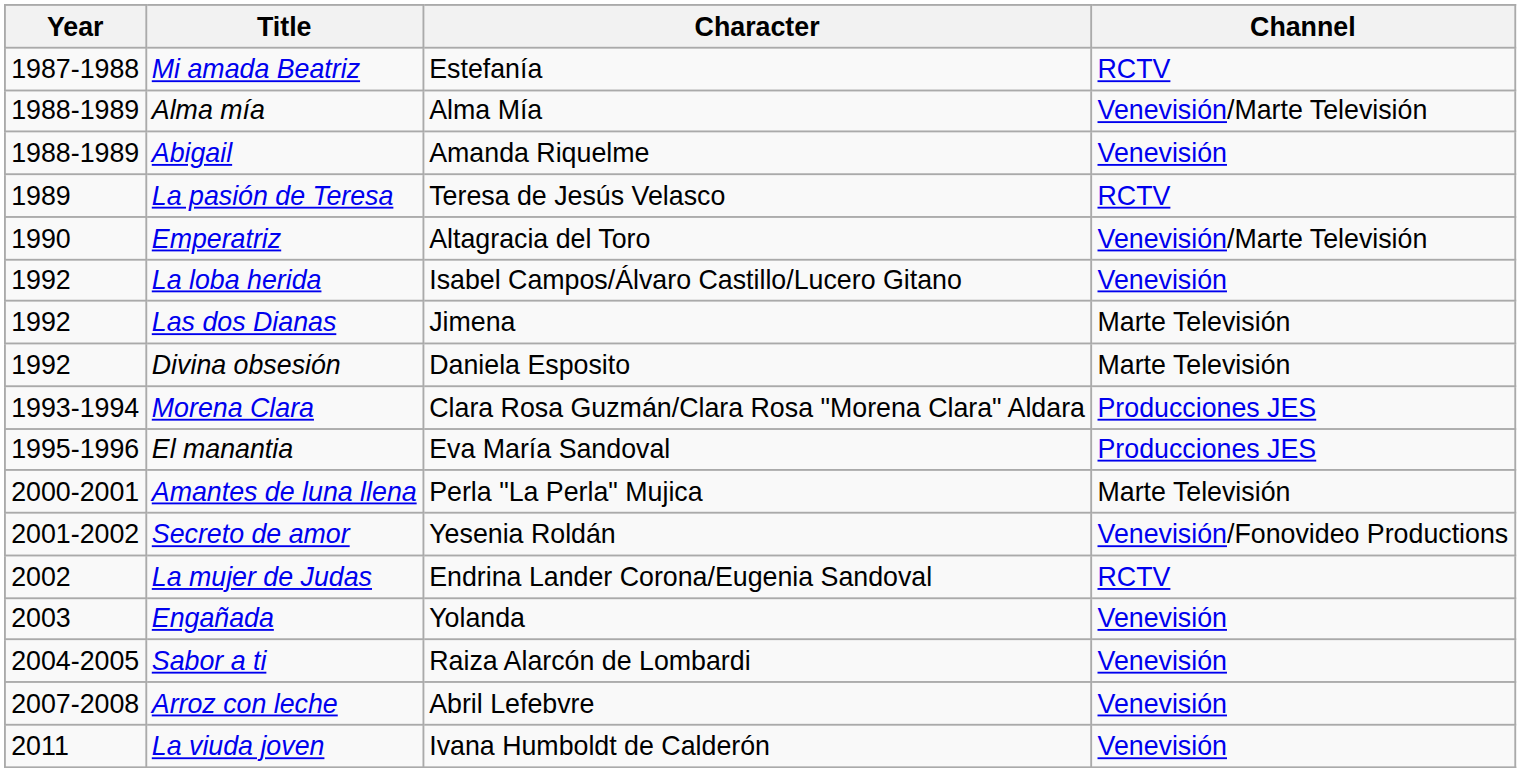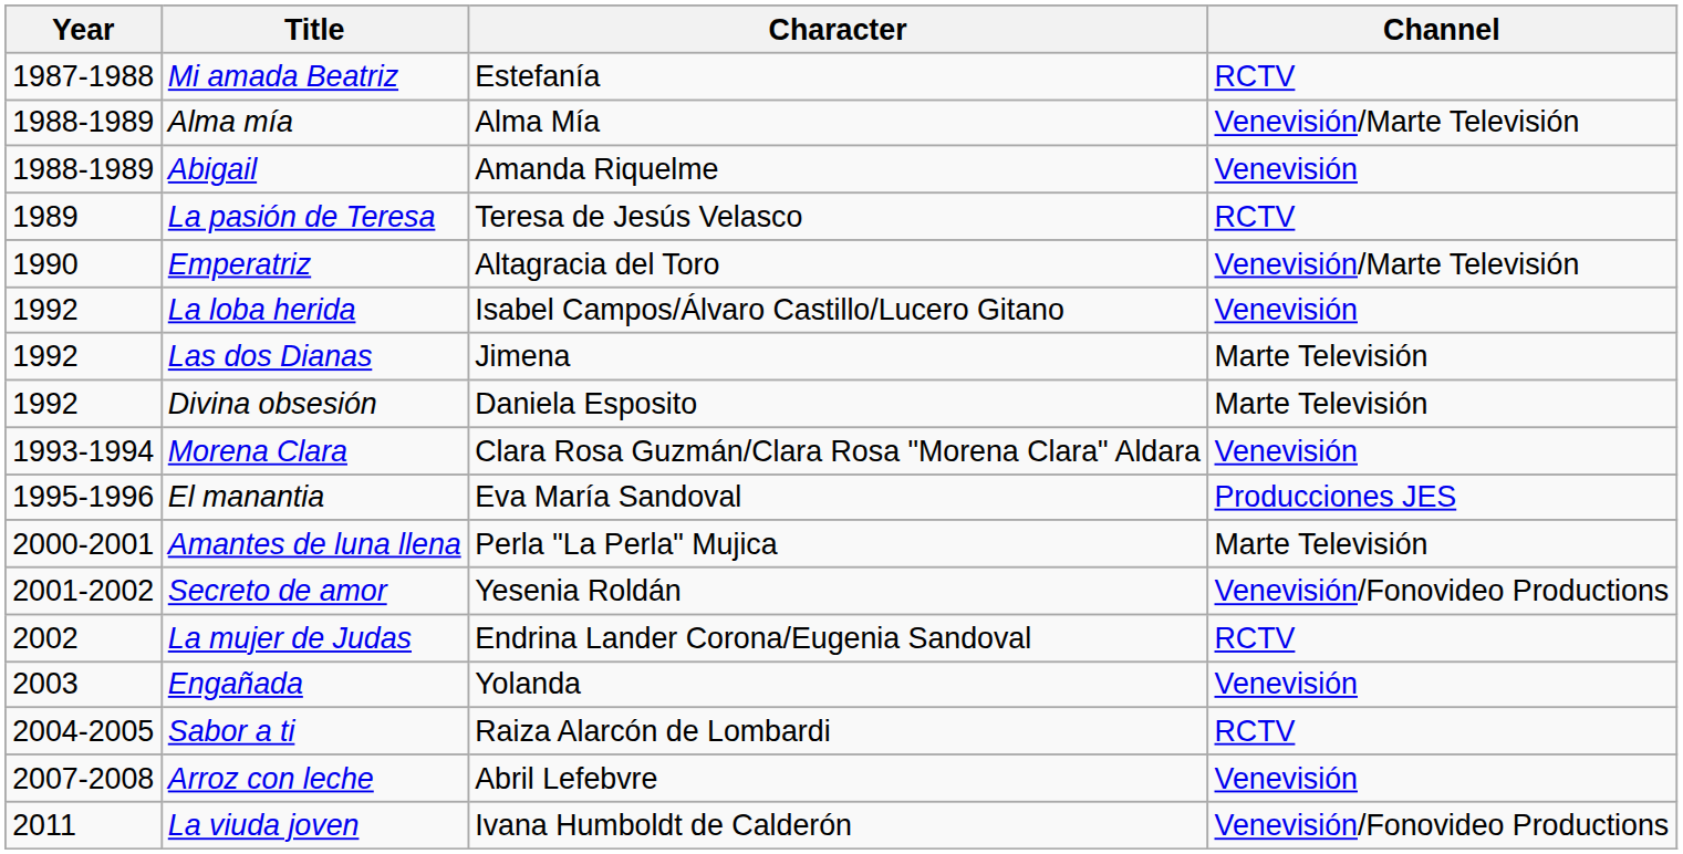Morena Clara | Channel: Producciones JES -> Venevisión
Sabor a ti | Channel: Venevisión -> RCTV
La viuda joven | Channel: Venevisión -> Venevisión/Fonovideo Productions
